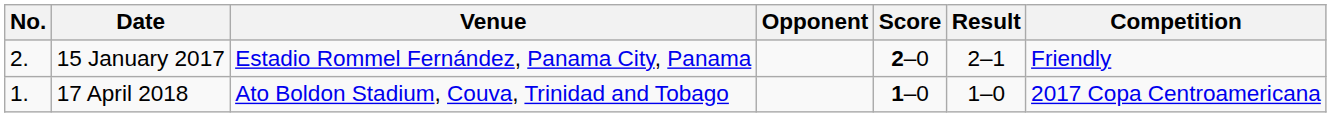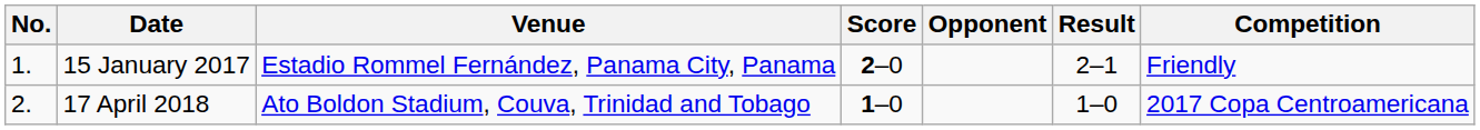columns swapped: Opponent <-> Score
15 January 2017 | No.: 2. -> 1.
17 April 2018 | No.: 1. -> 2.
